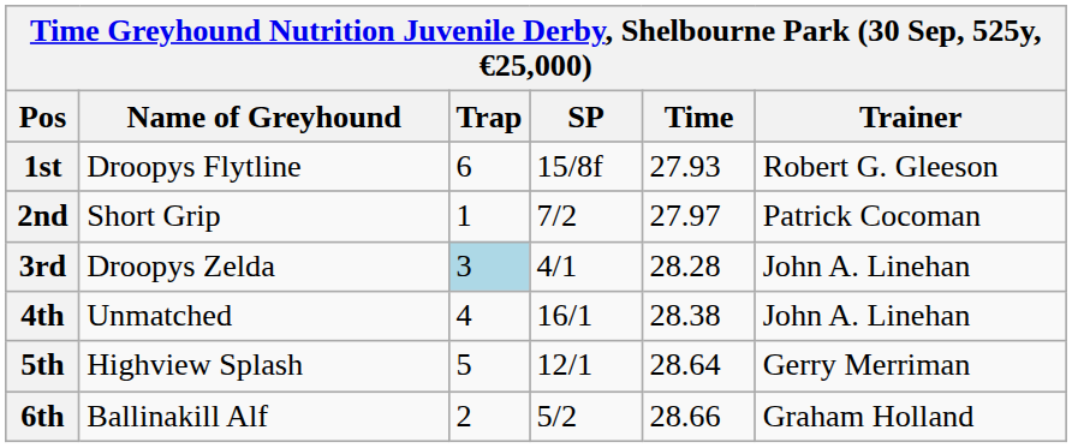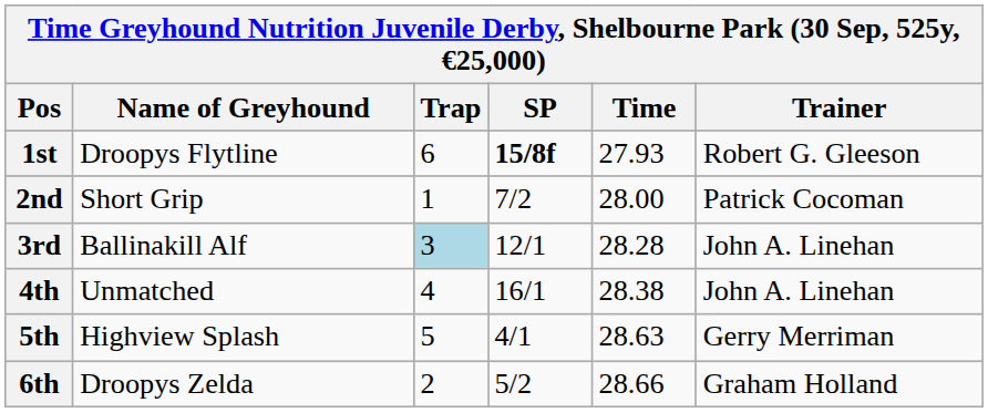1st | SP: normal -> bold
2nd | Time: 27.97 -> 28.00
3rd | Name of Greyhound: Droopys Zelda -> Ballinakill Alf
3rd | SP: 4/1 -> 12/1
5th | SP: 12/1 -> 4/1
5th | Time: 28.64 -> 28.63
6th | Name of Greyhound: Ballinakill Alf -> Droopys Zelda
